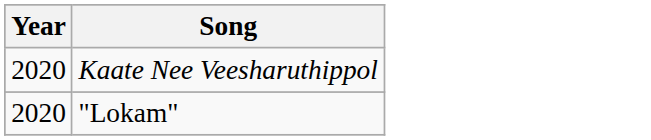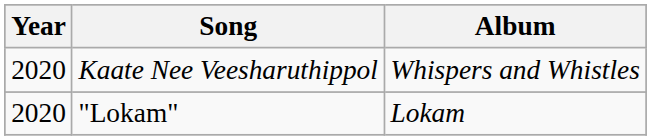+ column: Album | Whispers and Whistles | Lokam
